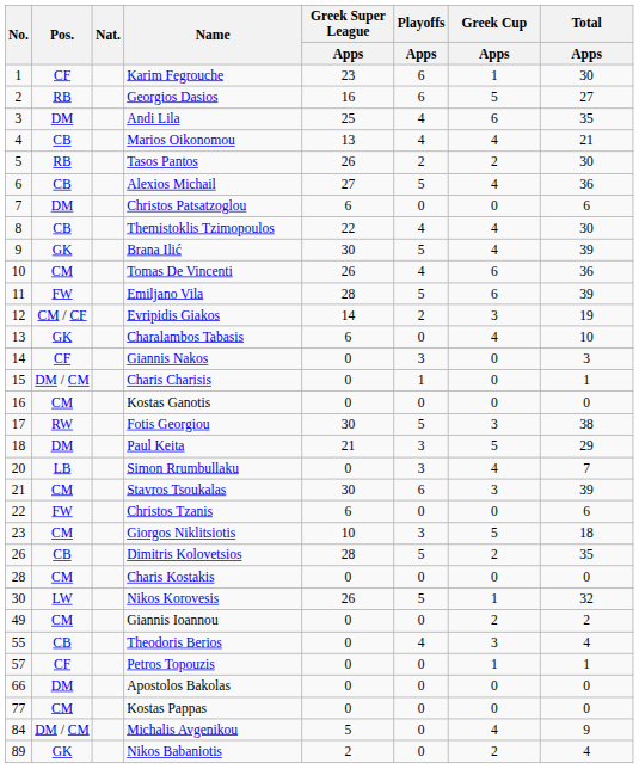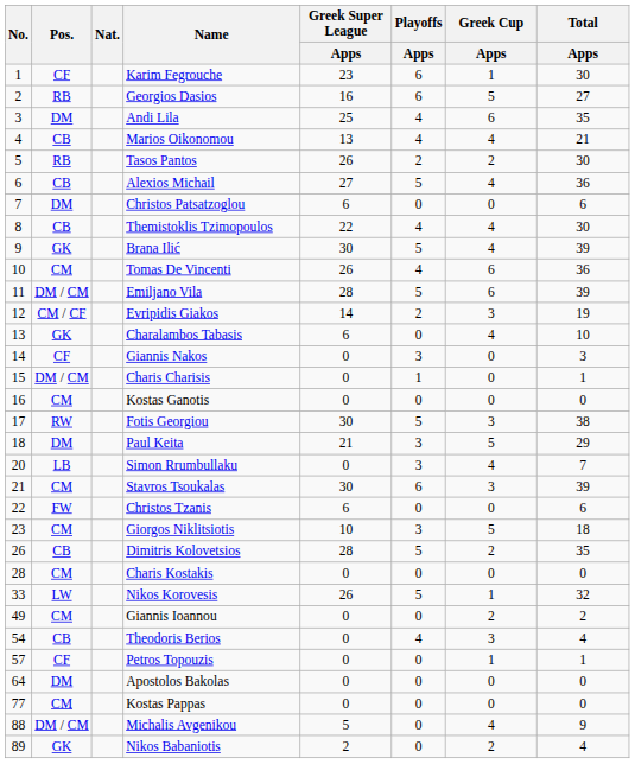Emiljano Vila | Pos.: FW -> DM / CM
Nikos Korovesis | No.: 30 -> 33
Theodoris Berios | No.: 55 -> 54
Apostolos Bakolas | No.: 66 -> 64
Michalis Avgenikou | No.: 84 -> 88
